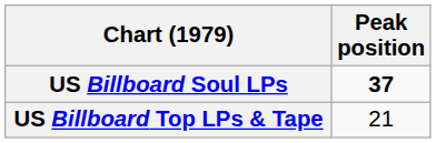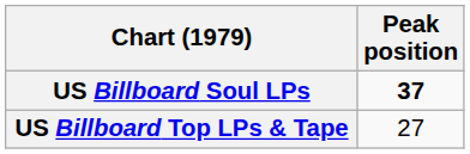US Billboard Top LPs & Tape | Peak position: 21 -> 27
